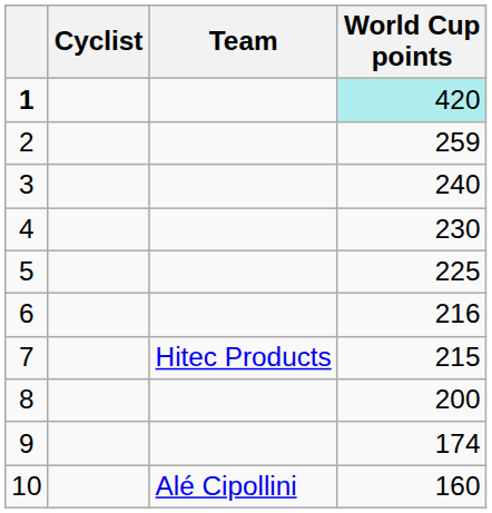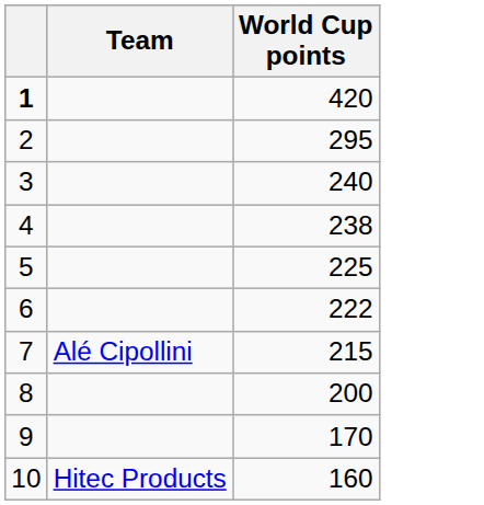- column: Cyclist
1 | World Cup points: paleturquoise background -> no background
2 | World Cup points: 259 -> 295
4 | World Cup points: 230 -> 238
6 | World Cup points: 216 -> 222
7 | Team: Hitec Products -> Alé Cipollini
9 | World Cup points: 174 -> 170
10 | Team: Alé Cipollini -> Hitec Products
